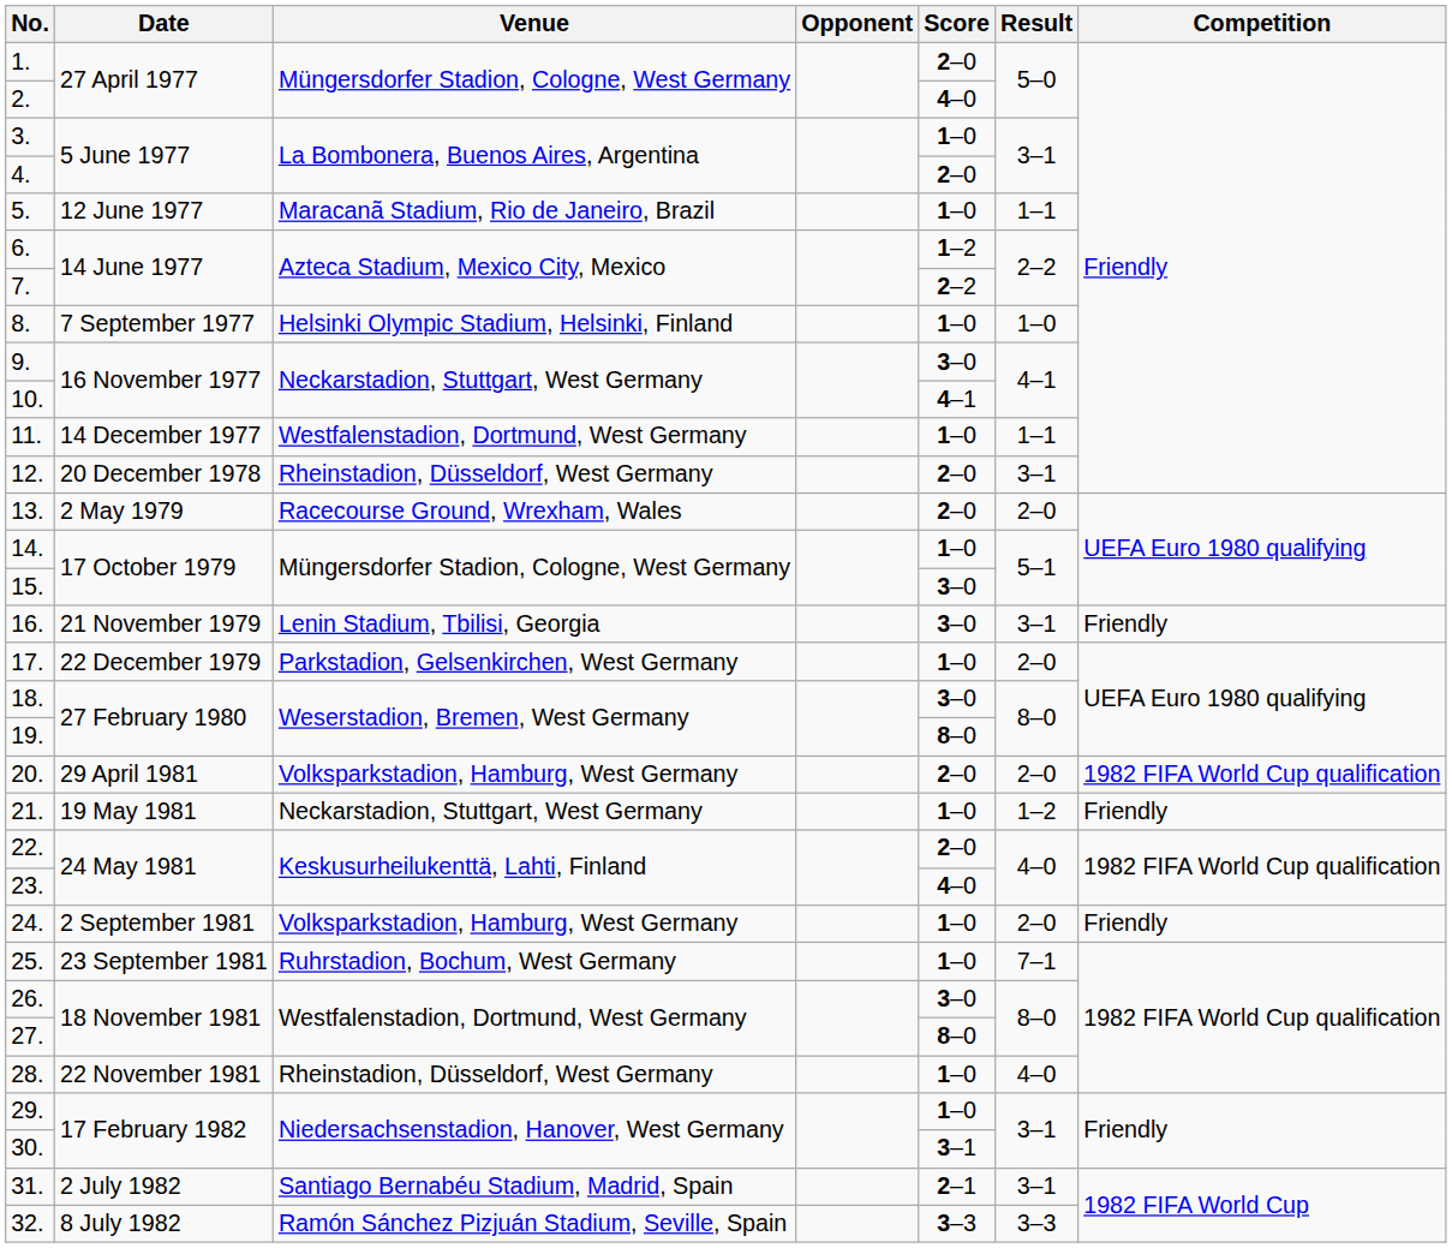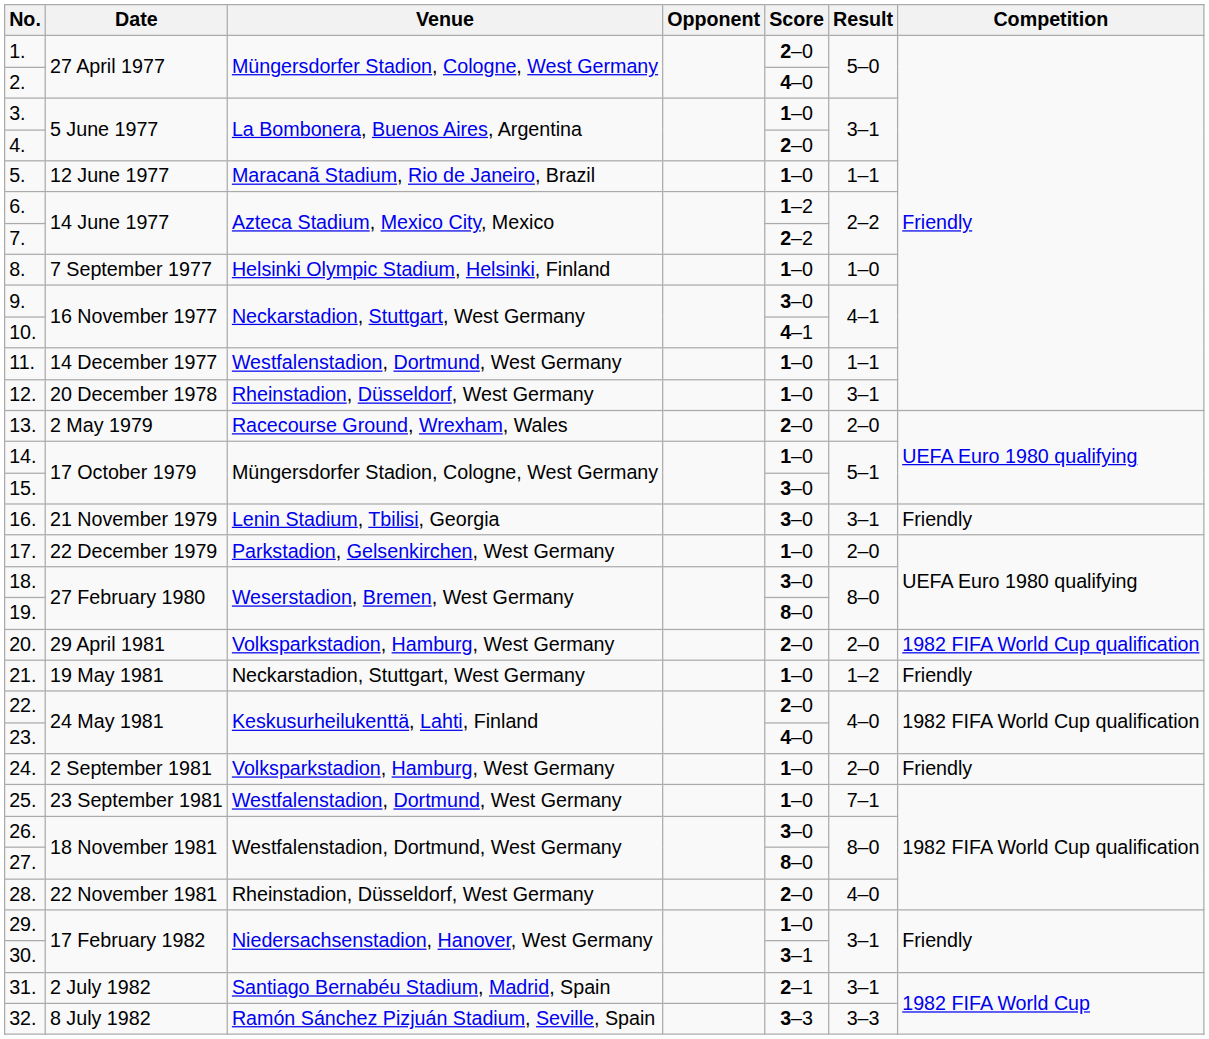12. | Score: 2–0 -> 1–0
25. | Venue: Ruhrstadion, Bochum, West Germany -> Westfalenstadion, Dortmund, West Germany
28. | Score: 1–0 -> 2–0
